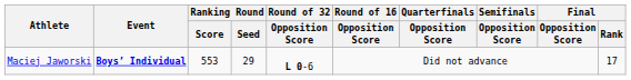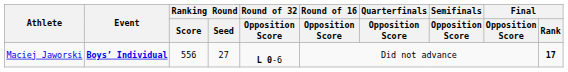Maciej Jaworski | Ranking Round / Score: 553 -> 556
Maciej Jaworski | Ranking Round / Seed: 29 -> 27
Maciej Jaworski | Final / Rank: normal -> bold
